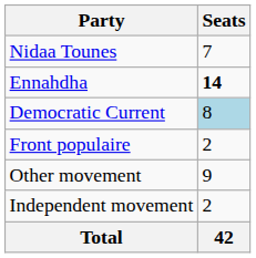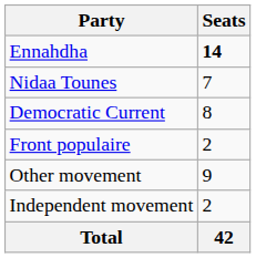rows swapped: Ennahdha <-> Nidaa Tounes
Democratic Current | Seats: lightblue background -> no background
